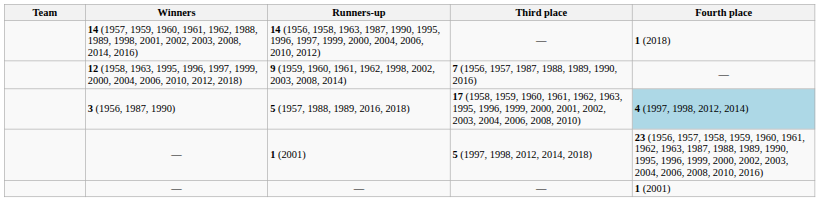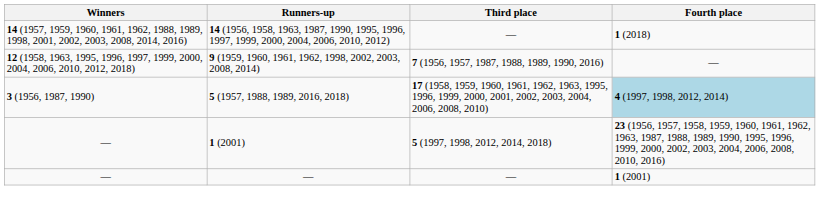- column: Team
